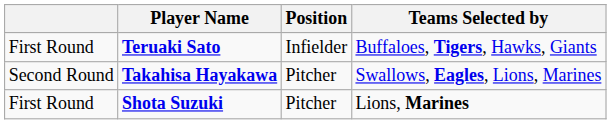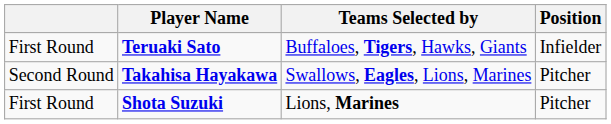columns swapped: Position <-> Teams Selected by
